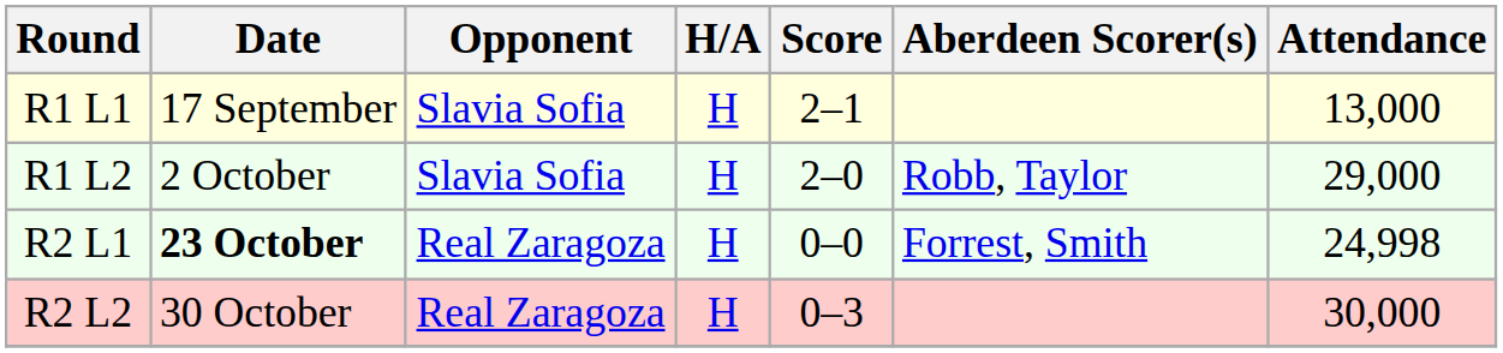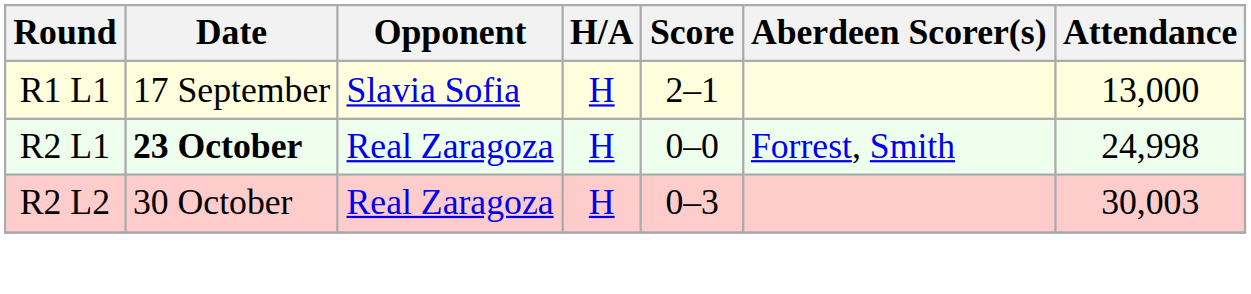- row: R1 L2 | 2 October | Slavia Sofia | H | 2–0 | Robb, Taylor | 29,000
R2 L2 | Attendance: 30,000 -> 30,003
